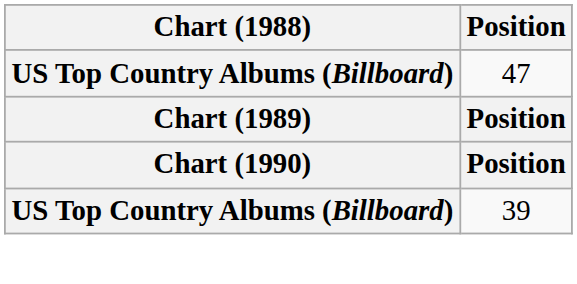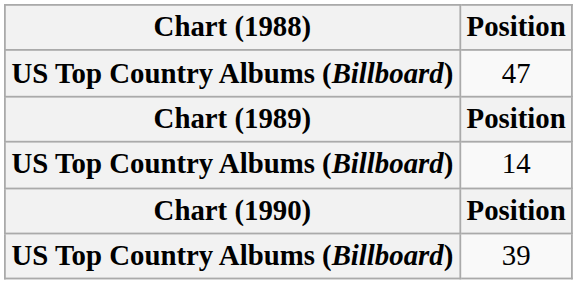+ row: US Top Country Albums (Billboard) | 14
